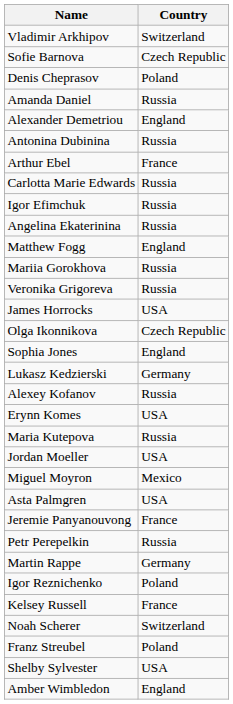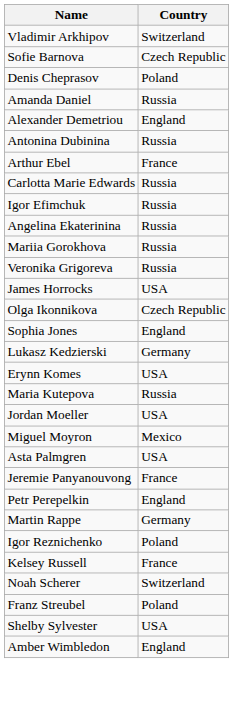- row: Matthew Fogg | England
- row: Alexey Kofanov | Russia
Petr Perepelkin | Country: Russia -> England
